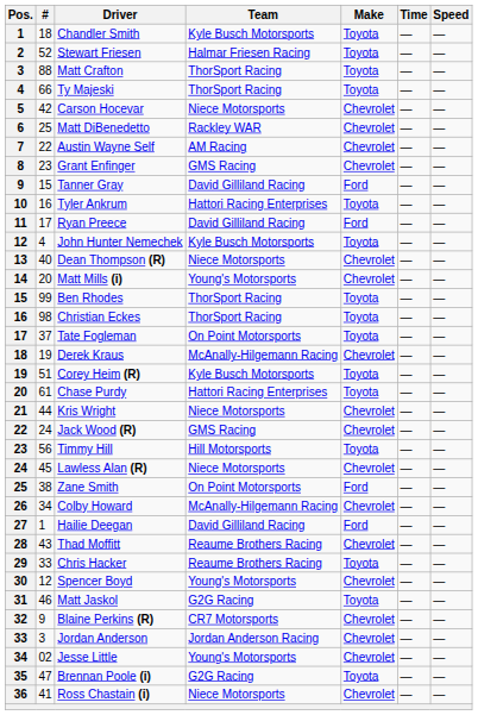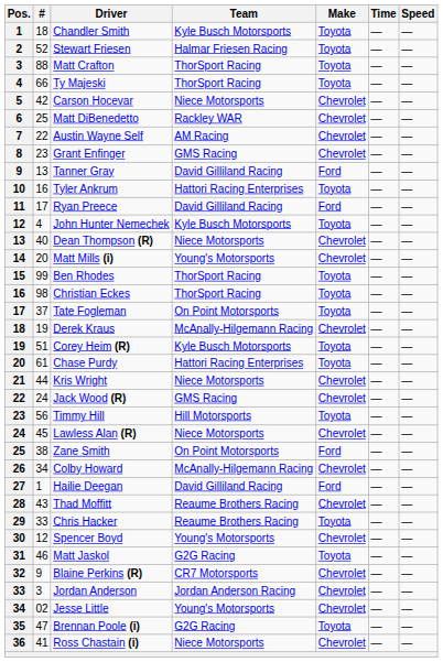Tanner Gray | #: 15 -> 13
